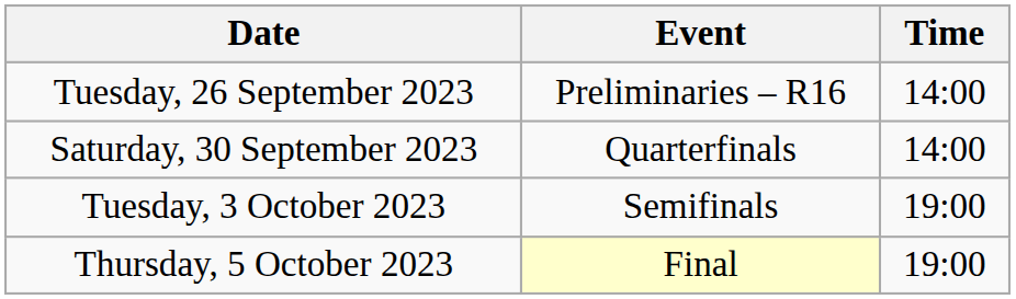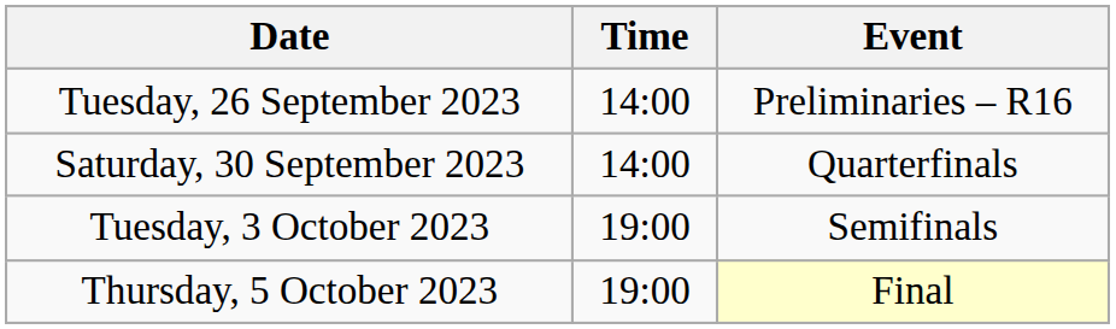columns swapped: Time <-> Event
